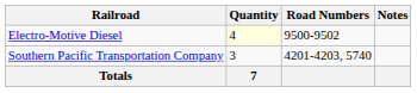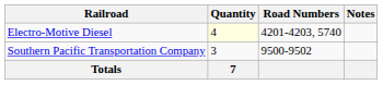Electro-Motive Diesel | Road Numbers: 9500-9502 -> 4201-4203, 5740
Southern Pacific Transportation Company | Road Numbers: 4201-4203, 5740 -> 9500-9502
